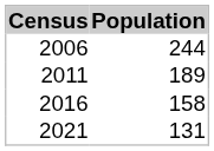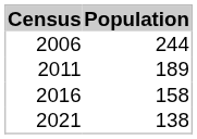2021 | Population: 131 -> 138
